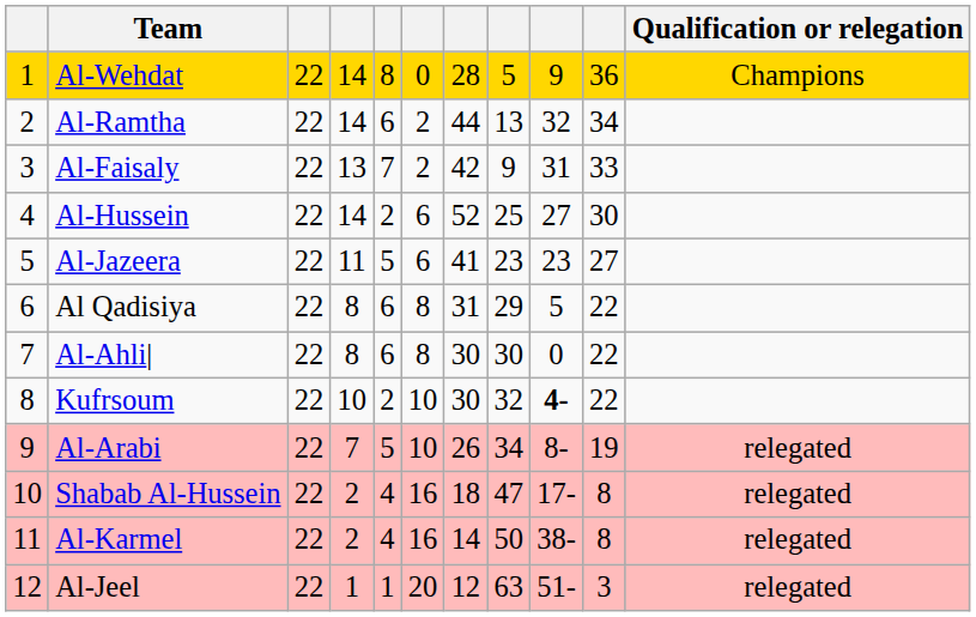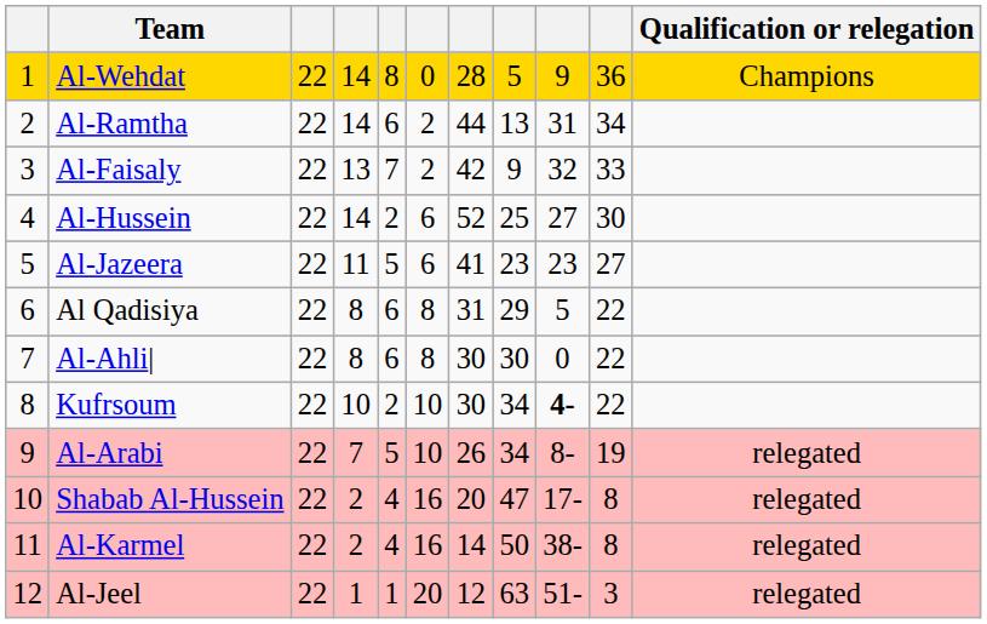Al-Ramtha | column 9: 32 -> 31
Al-Faisaly | column 9: 31 -> 32
Kufrsoum | column 8: 32 -> 34
Shabab Al-Hussein | column 7: 18 -> 20
